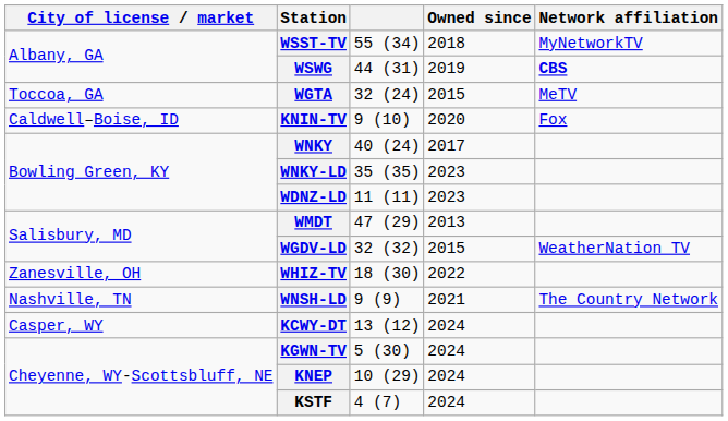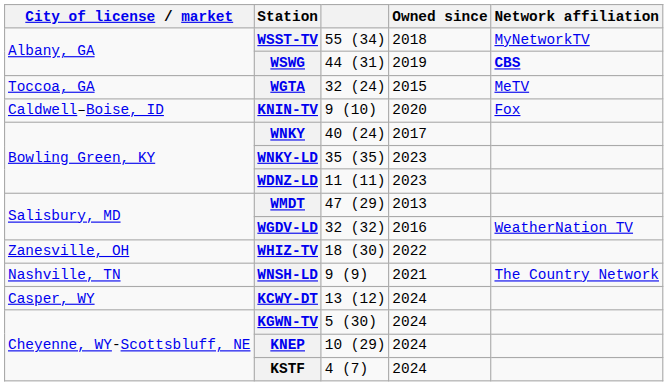WGDV-LD | Owned since: 2015 -> 2016
